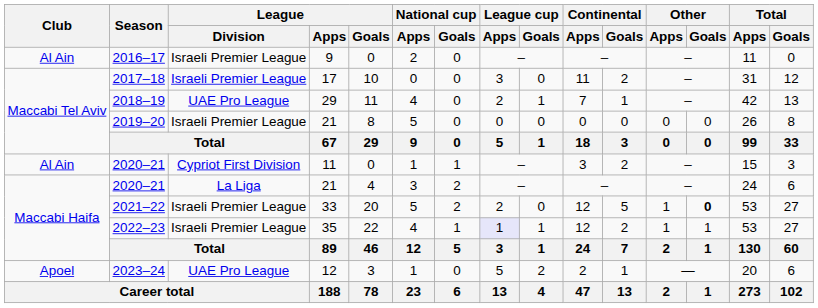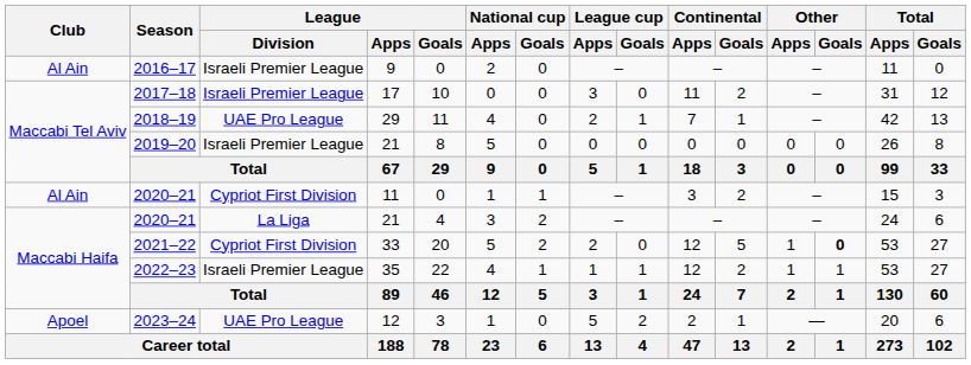2021–22 | League / Division: Israeli Premier League -> Cypriot First Division
2022–23 | League cup / Apps: lavender background -> no background
